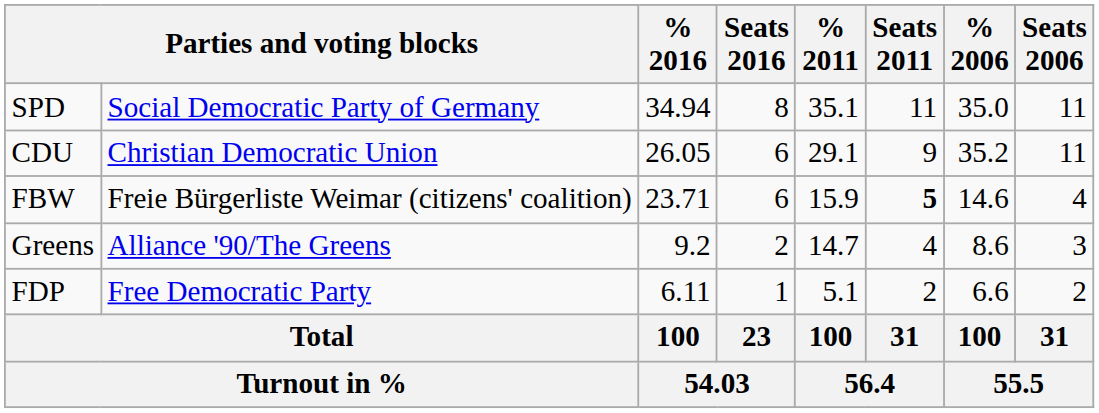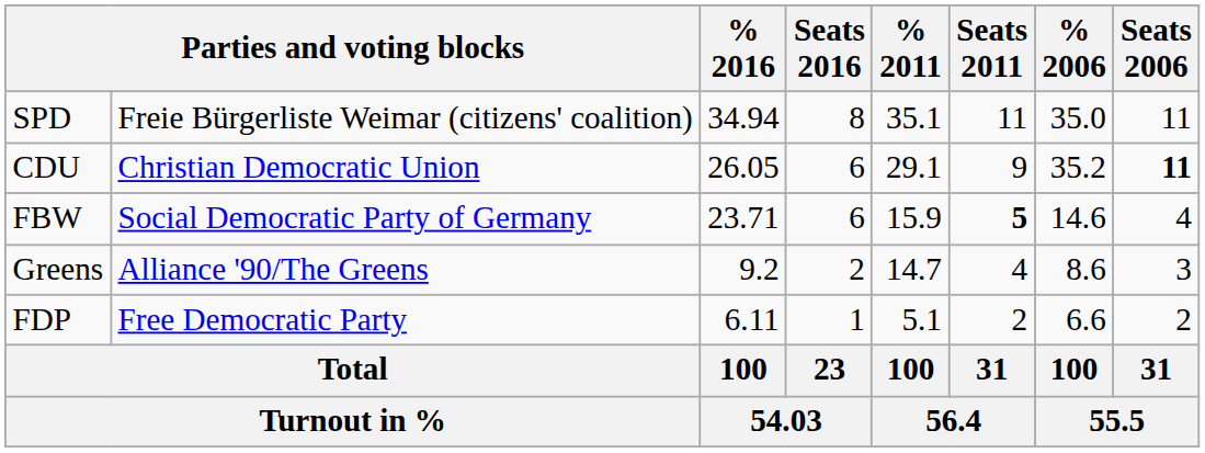SPD | column 2: Social Democratic Party of Germany -> Freie Bürgerliste Weimar (citizens' coalition)
CDU | Seats 2006: normal -> bold
FBW | column 2: Freie Bürgerliste Weimar (citizens' coalition) -> Social Democratic Party of Germany
